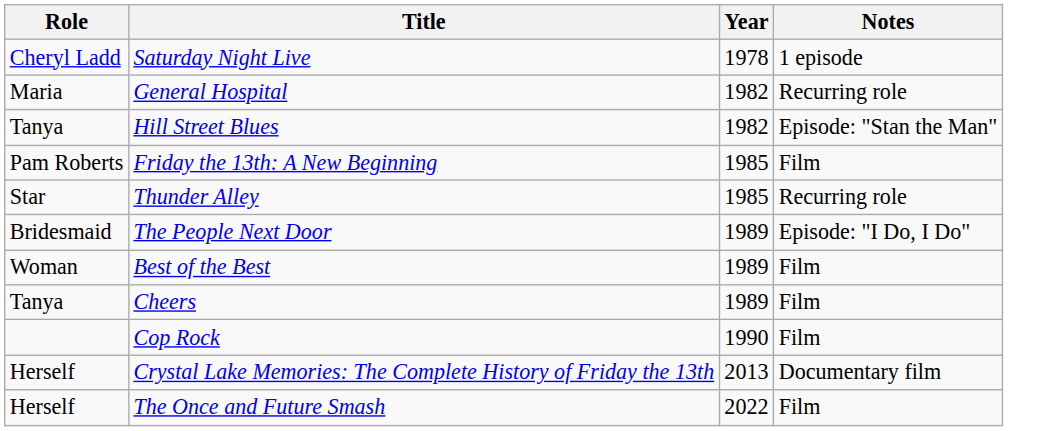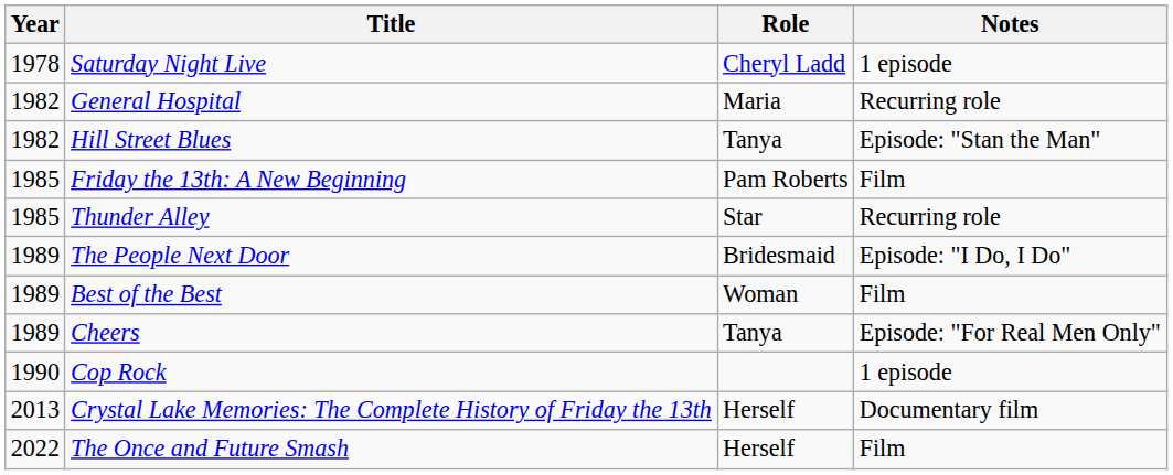columns swapped: Year <-> Role
Cheers | Notes: Film -> Episode: "For Real Men Only"
Cop Rock | Notes: Film -> 1 episode
